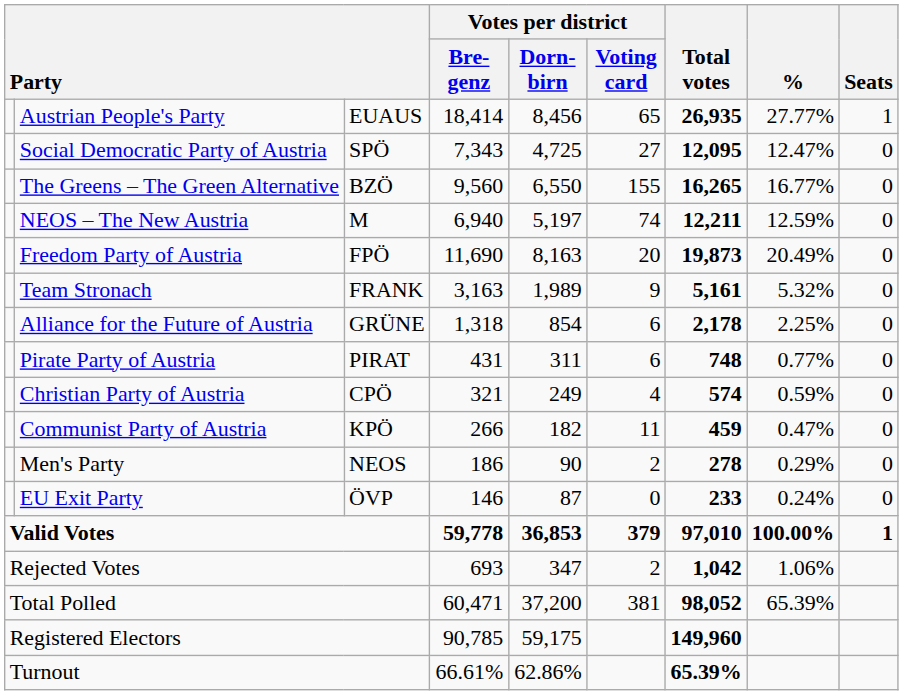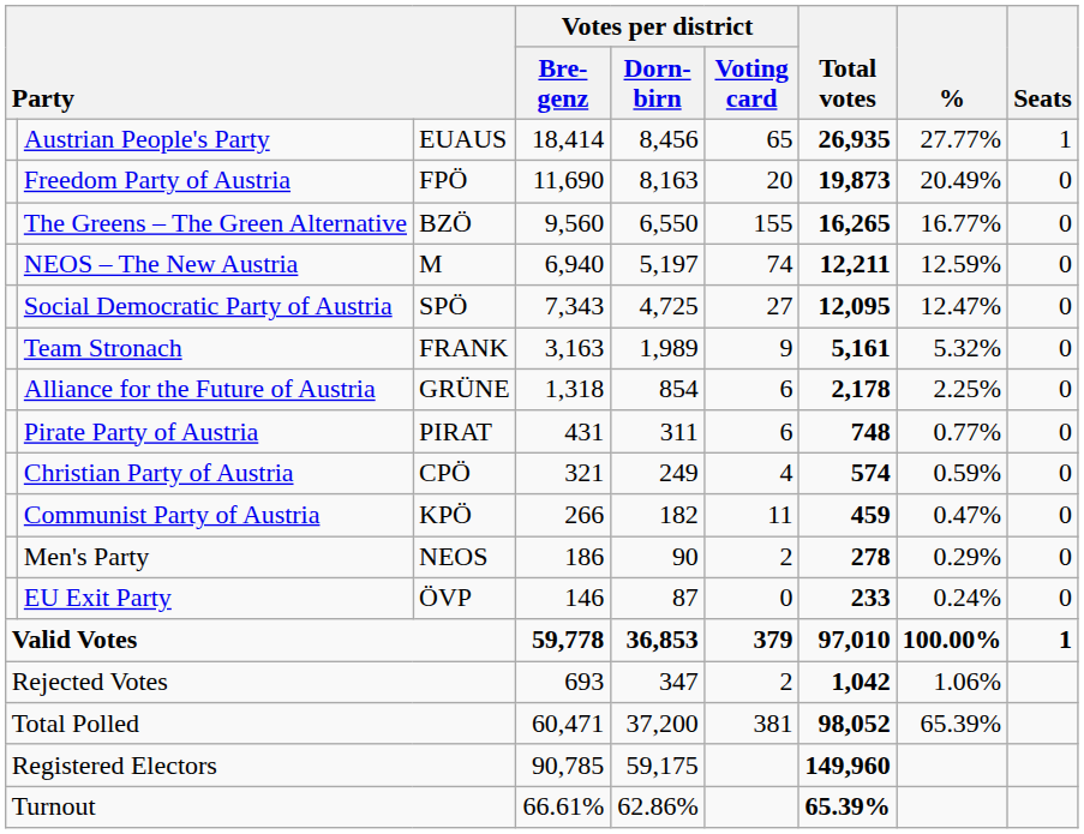rows swapped: Freedom Party of Austria <-> Social Democratic Party of Austria
